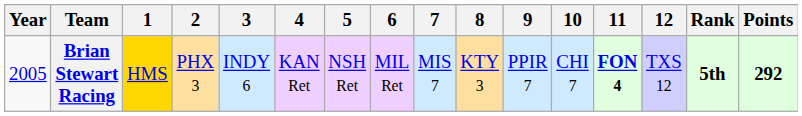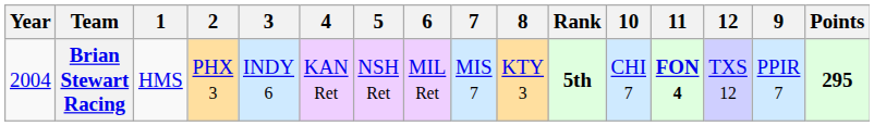columns swapped: 9 <-> Rank
Brian Stewart Racing | Year: 2005 -> 2004
Brian Stewart Racing | 1: gold background -> no background
Brian Stewart Racing | Points: 292 -> 295
